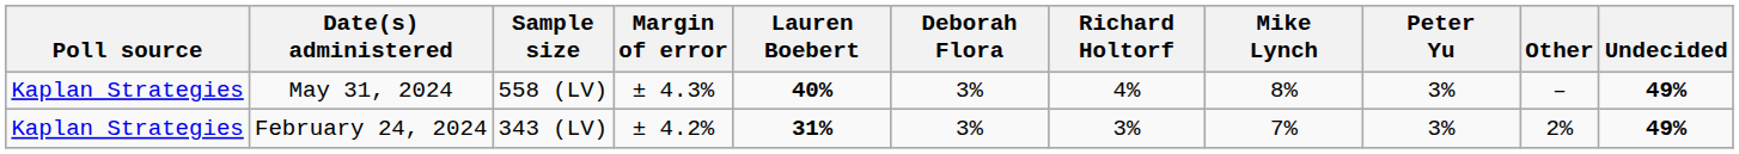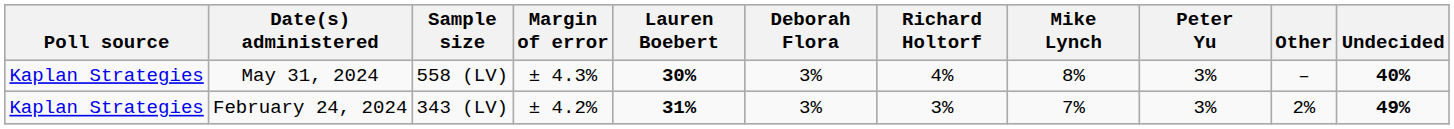May 31, 2024 | Lauren Boebert: 40% -> 30%
May 31, 2024 | Undecided: 49% -> 40%
